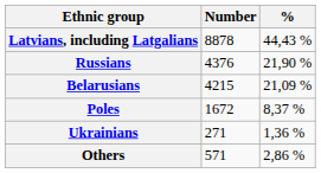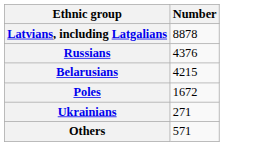- column: % | 44,43 % | 21,90 % | 21,09 % | 8,37 % | 1,36 % | 2,86 %
